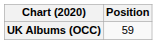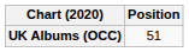UK Albums (OCC) | Position: 59 -> 51
